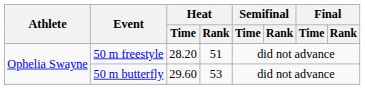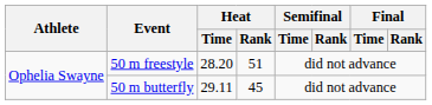50 m butterfly | Heat / Time: 29.60 -> 29.11
50 m butterfly | Heat / Rank: 53 -> 45
